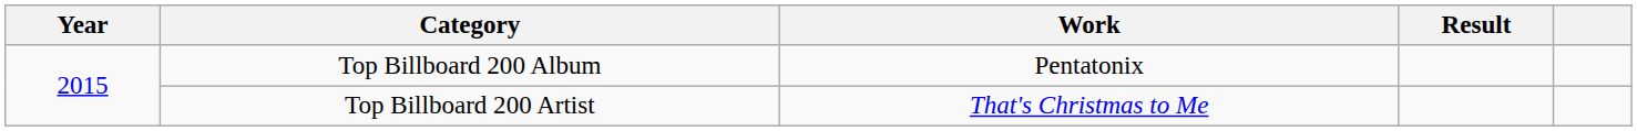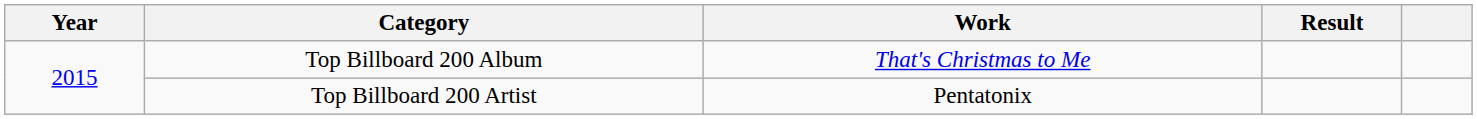Top Billboard 200 Album | Work: Pentatonix -> That's Christmas to Me
Top Billboard 200 Artist | Work: That's Christmas to Me -> Pentatonix
